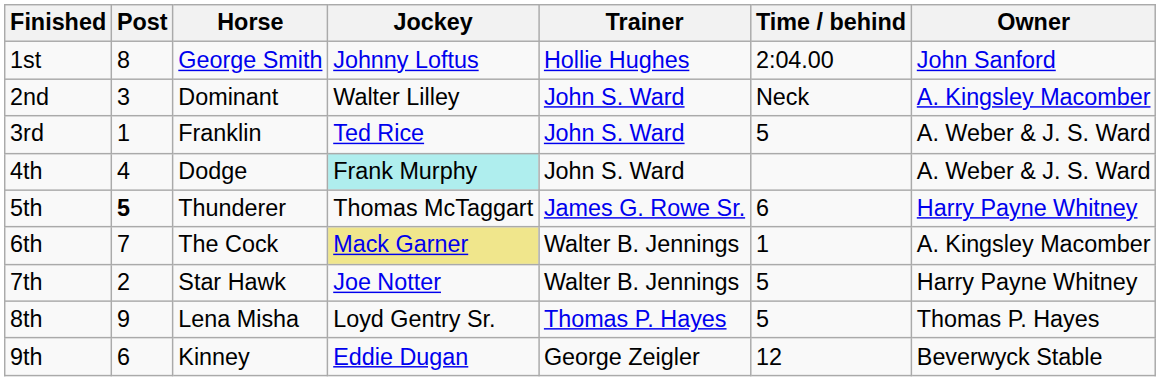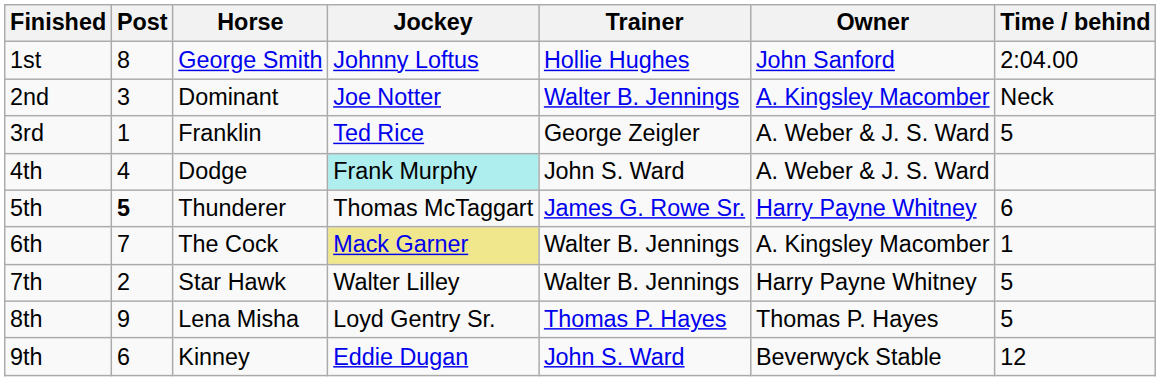columns swapped: Owner <-> Time / behind
2nd | Jockey: Walter Lilley -> Joe Notter
2nd | Trainer: John S. Ward -> Walter B. Jennings
3rd | Trainer: John S. Ward -> George Zeigler
7th | Jockey: Joe Notter -> Walter Lilley
9th | Trainer: George Zeigler -> John S. Ward
